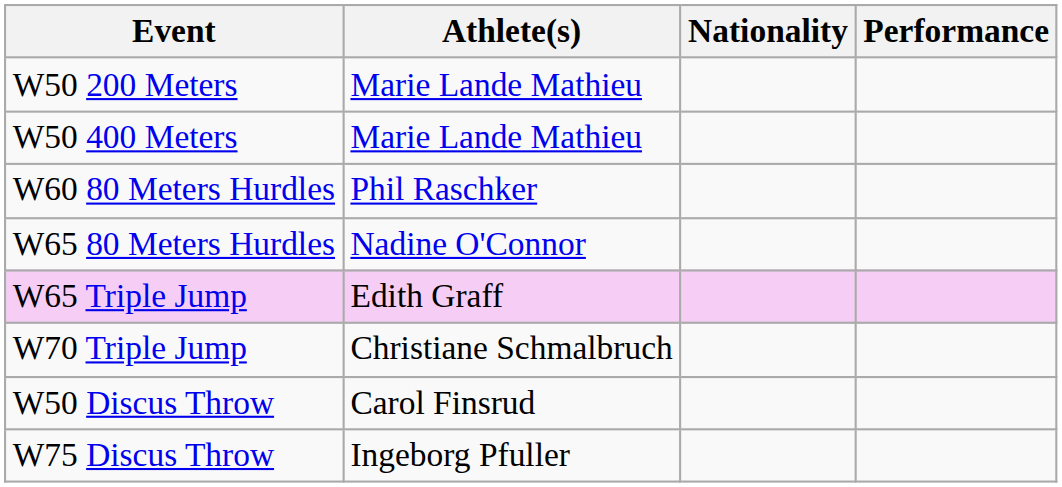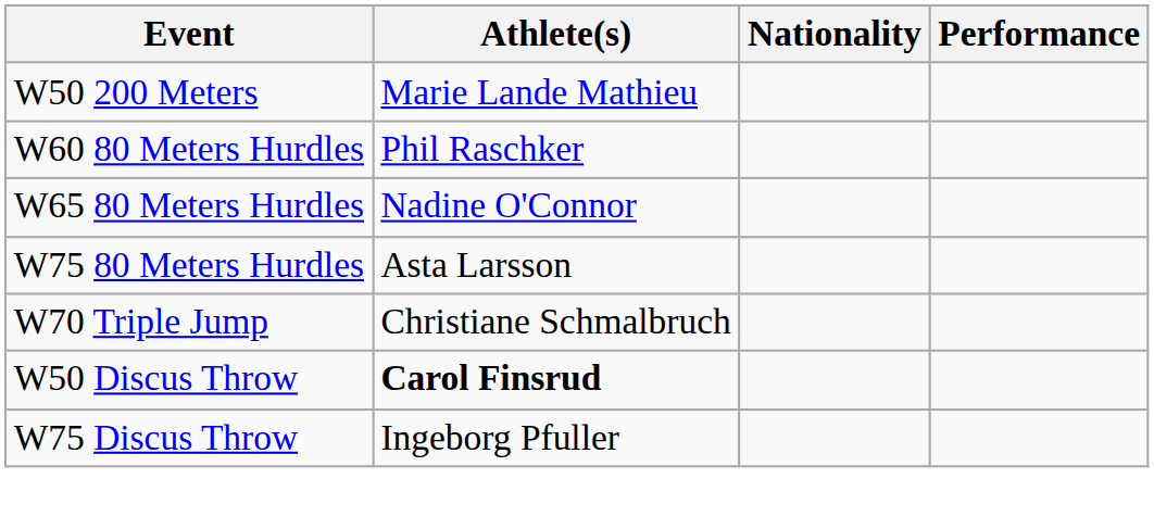- row: W50 400 Meters | Marie Lande Mathieu
+ row: W75 80 Meters Hurdles | Asta Larsson
- row: W65 Triple Jump | Edith Graff
W50 Discus Throw | Athlete(s): normal -> bold
